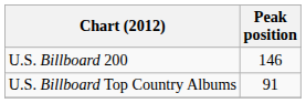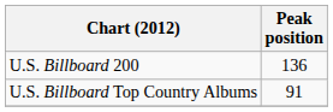U.S. Billboard 200 | Peak position: 146 -> 136
